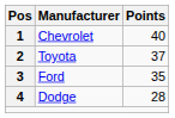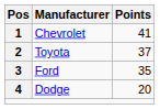Chevrolet | Points: 40 -> 41
Dodge | Points: 28 -> 20
